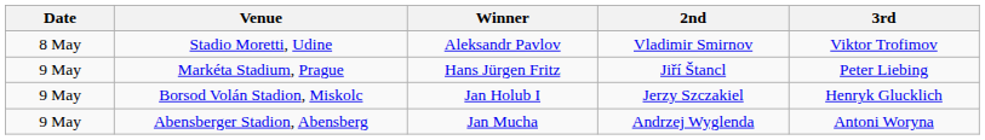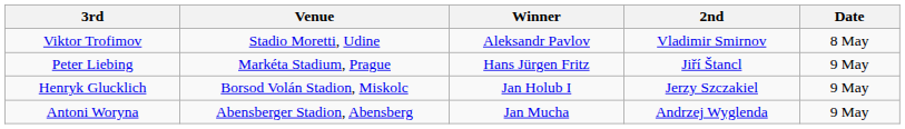columns swapped: Date <-> 3rd
